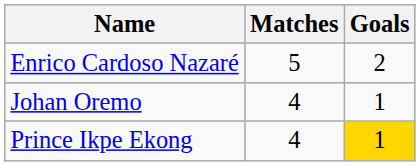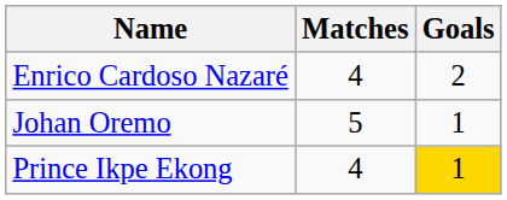Enrico Cardoso Nazaré | Matches: 5 -> 4
Johan Oremo | Matches: 4 -> 5
